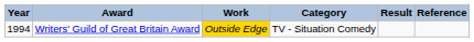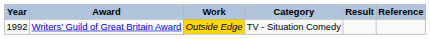Writers' Guild of Great Britain Award | Year: 1994 -> 1992
